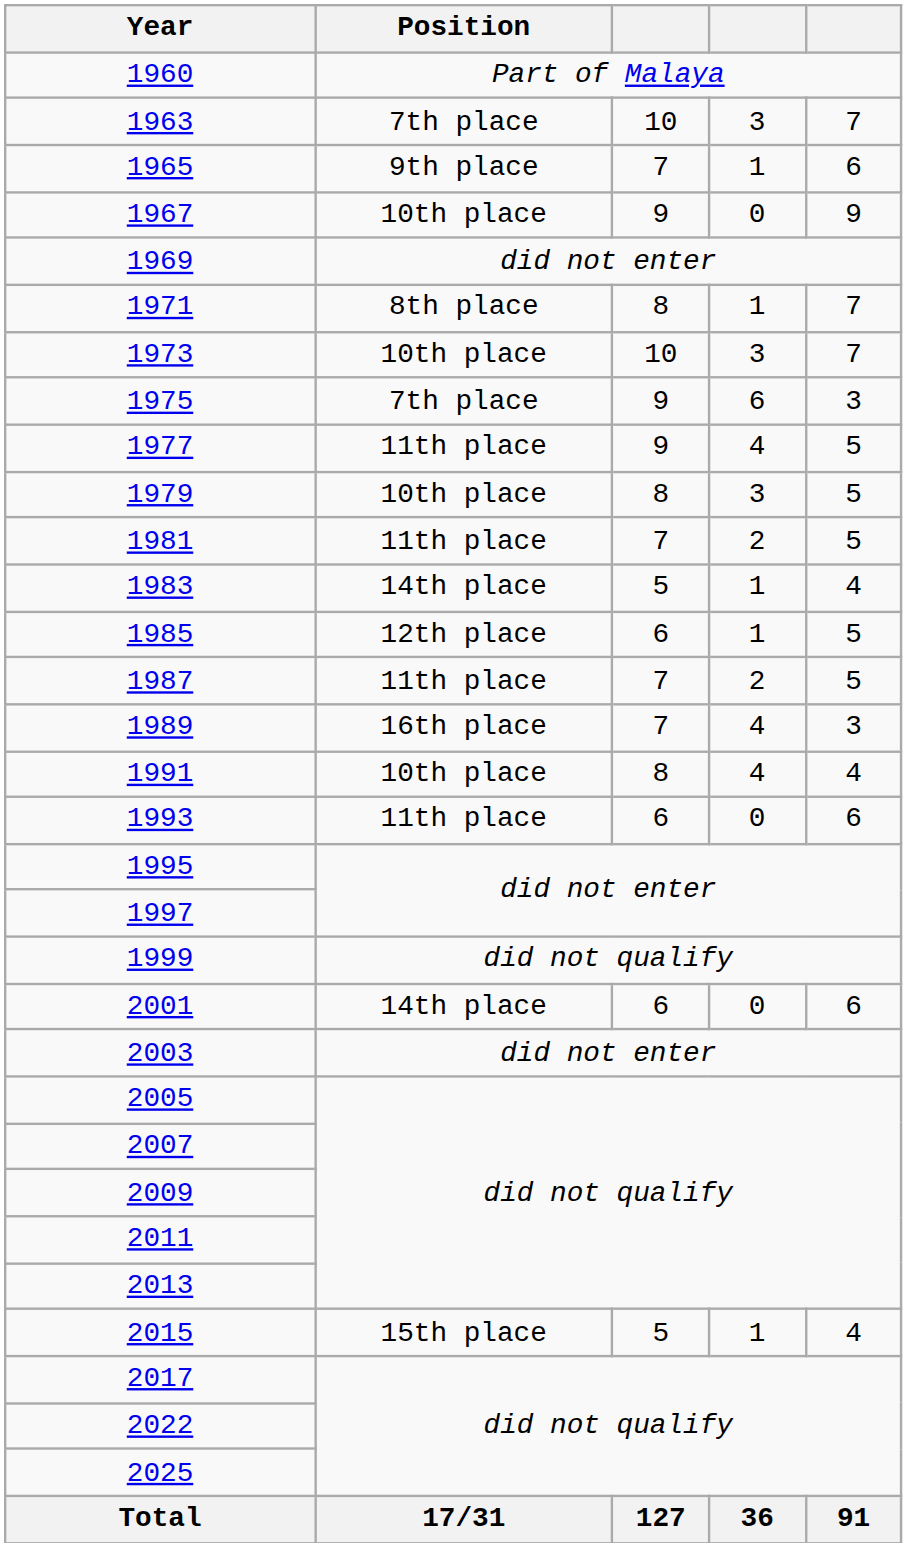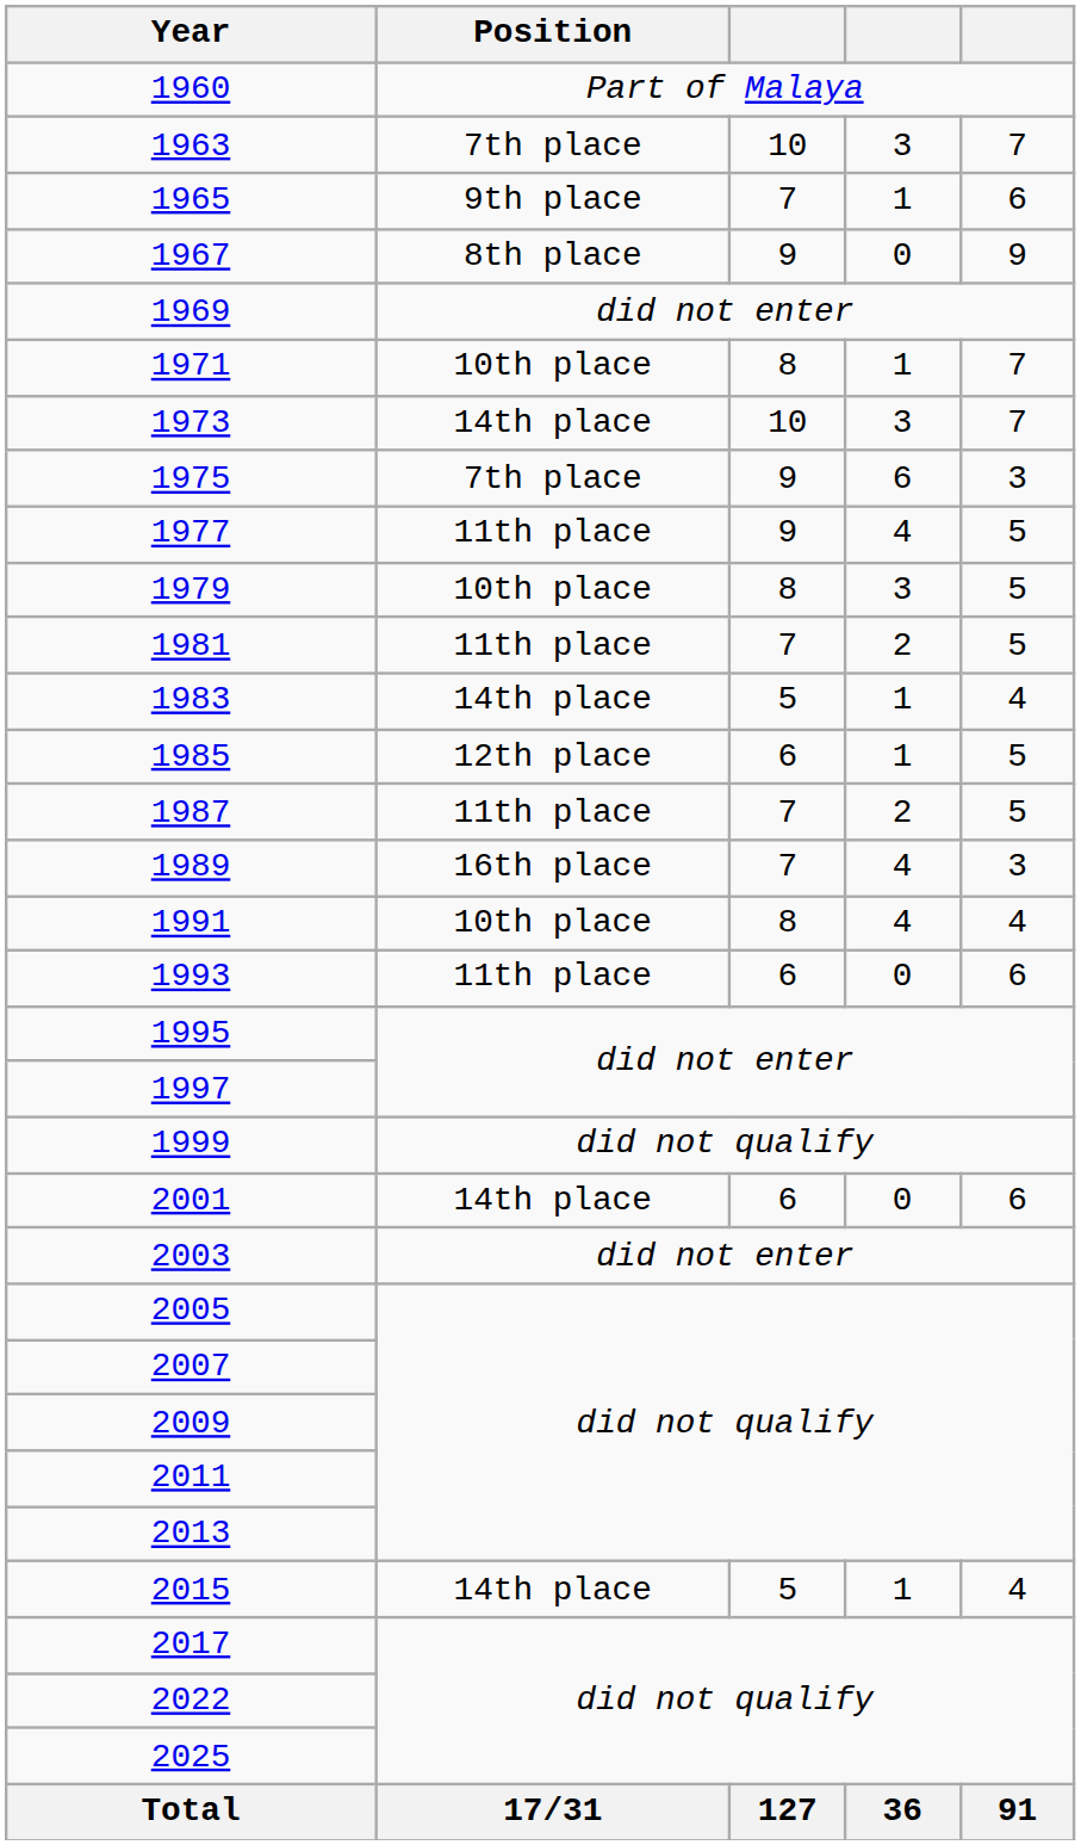1967 | Position: 10th place -> 8th place
1971 | Position: 8th place -> 10th place
1973 | Position: 10th place -> 14th place
2015 | Position: 15th place -> 14th place
